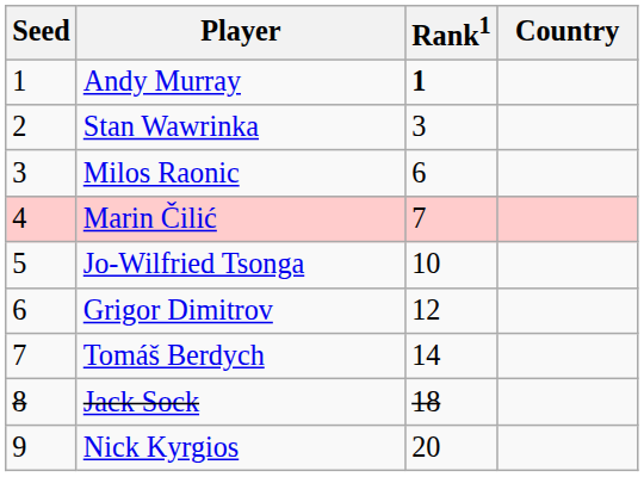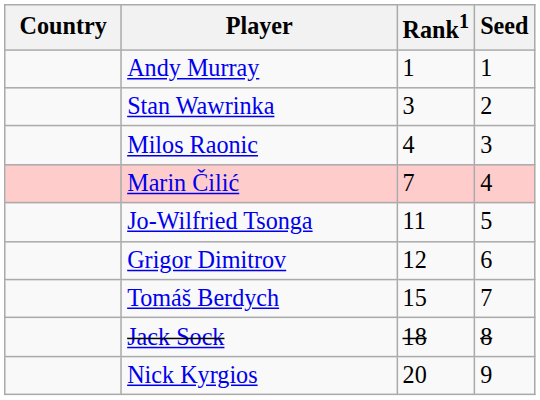columns swapped: Country <-> Seed
Andy Murray | Rank1: bold -> normal
Milos Raonic | Rank1: 6 -> 4
Jo-Wilfried Tsonga | Rank1: 10 -> 11
Tomáš Berdych | Rank1: 14 -> 15
